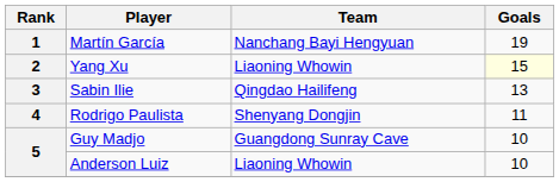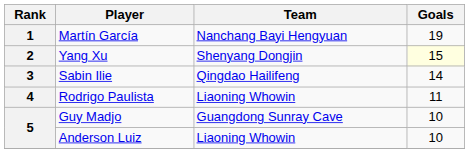Yang Xu | Team: Liaoning Whowin -> Shenyang Dongjin
Sabin Ilie | Goals: 13 -> 14
Rodrigo Paulista | Team: Shenyang Dongjin -> Liaoning Whowin
